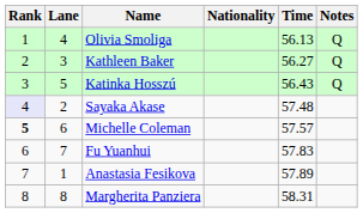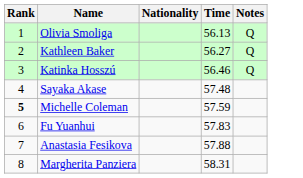- column: Lane | 4 | 3 | 5 | 2 | 6 | 7 | 1 | 8
Katinka Hosszú | Time: 56.43 -> 56.46
Sayaka Akase | Rank: lavender background -> no background
Michelle Coleman | Time: 57.57 -> 57.59
Anastasia Fesikova | Time: 57.89 -> 57.88
